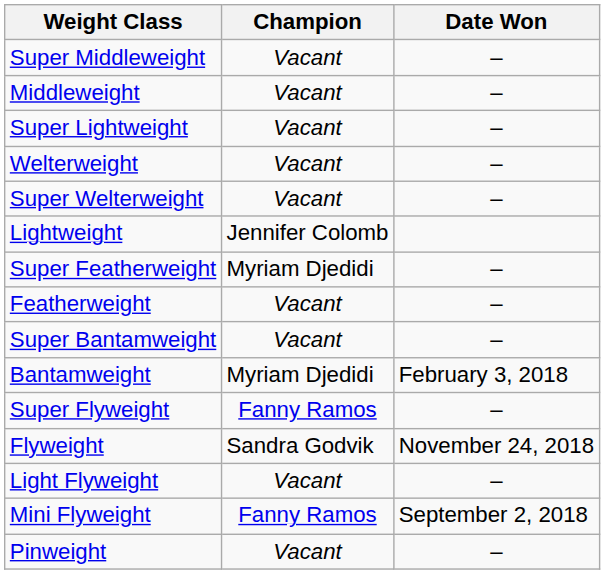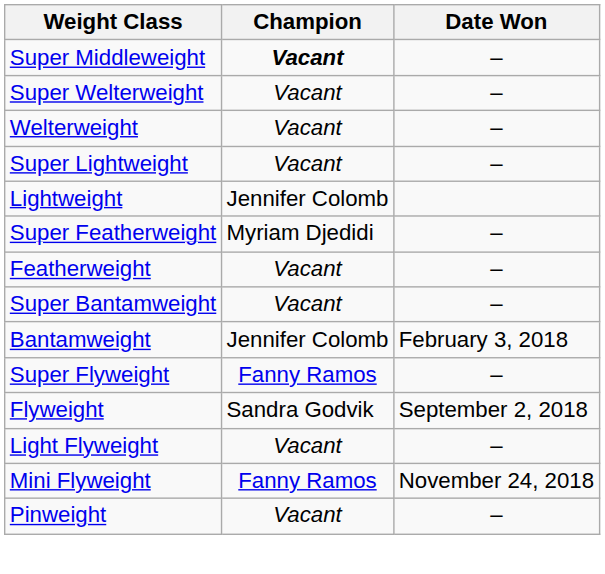Super Middleweight | Champion: normal -> bold
- row: Middleweight | Vacant | –
rows swapped: Super Welterweight <-> Super Lightweight
Bantamweight | Champion: Myriam Djedidi -> Jennifer Colomb
Flyweight | Date Won: November 24, 2018 -> September 2, 2018
Mini Flyweight | Date Won: September 2, 2018 -> November 24, 2018
